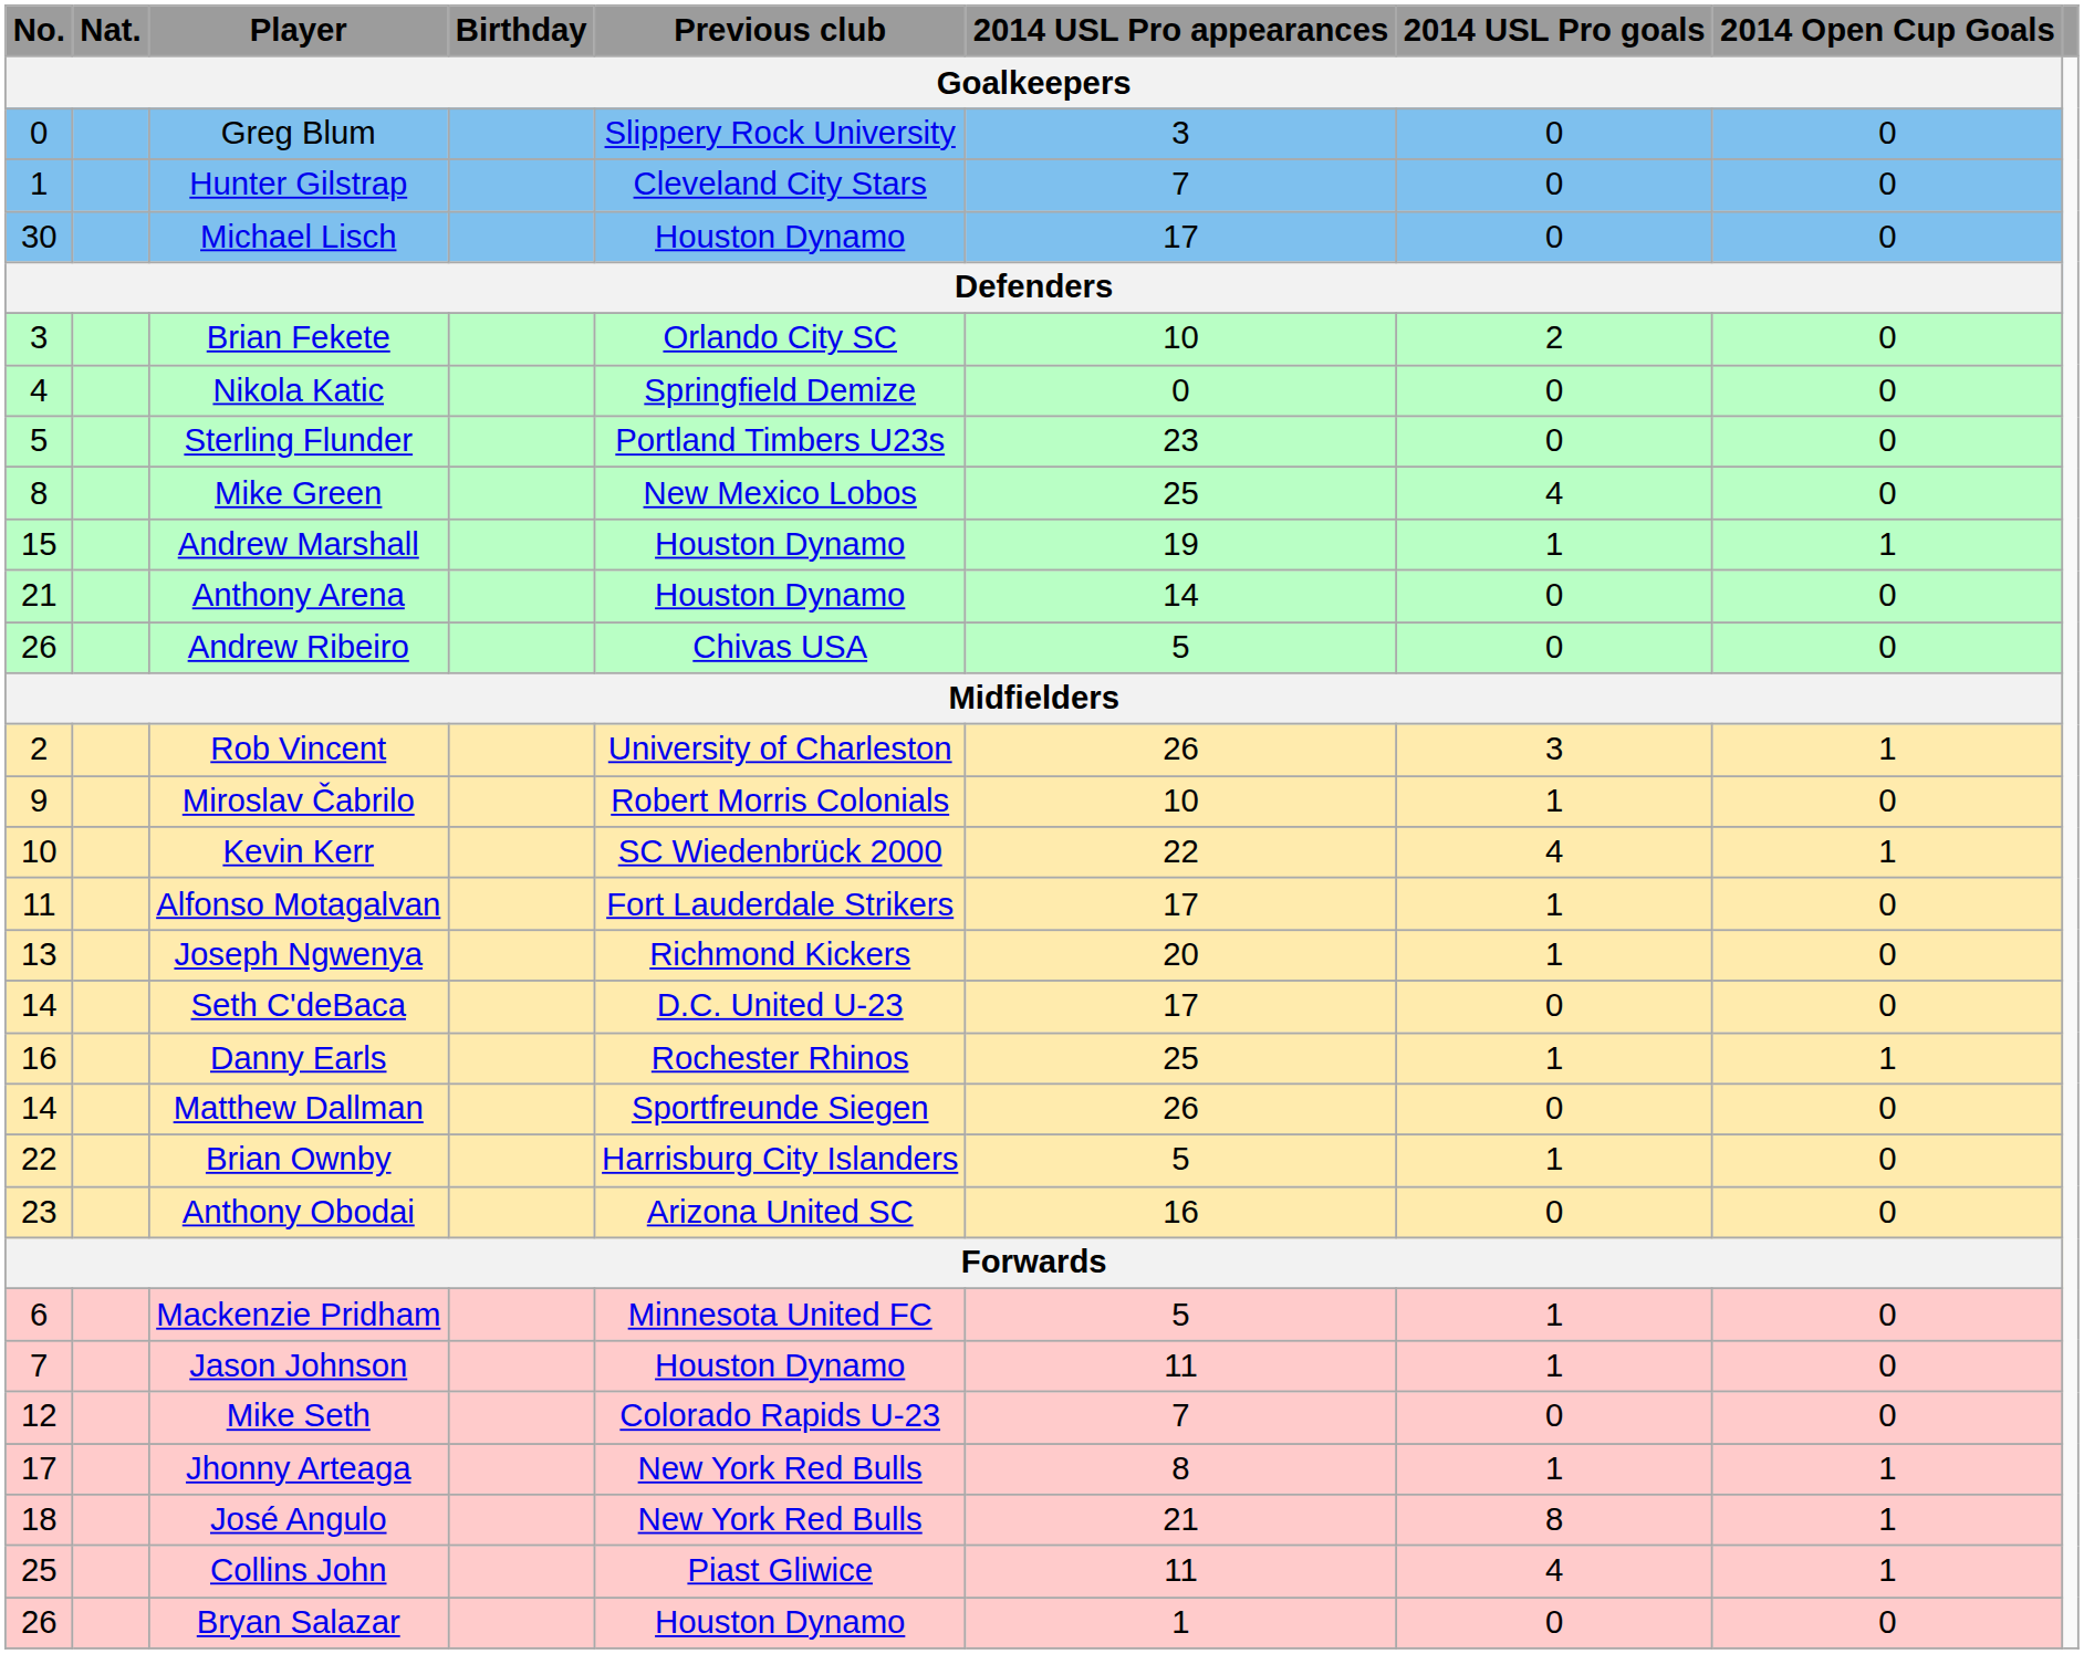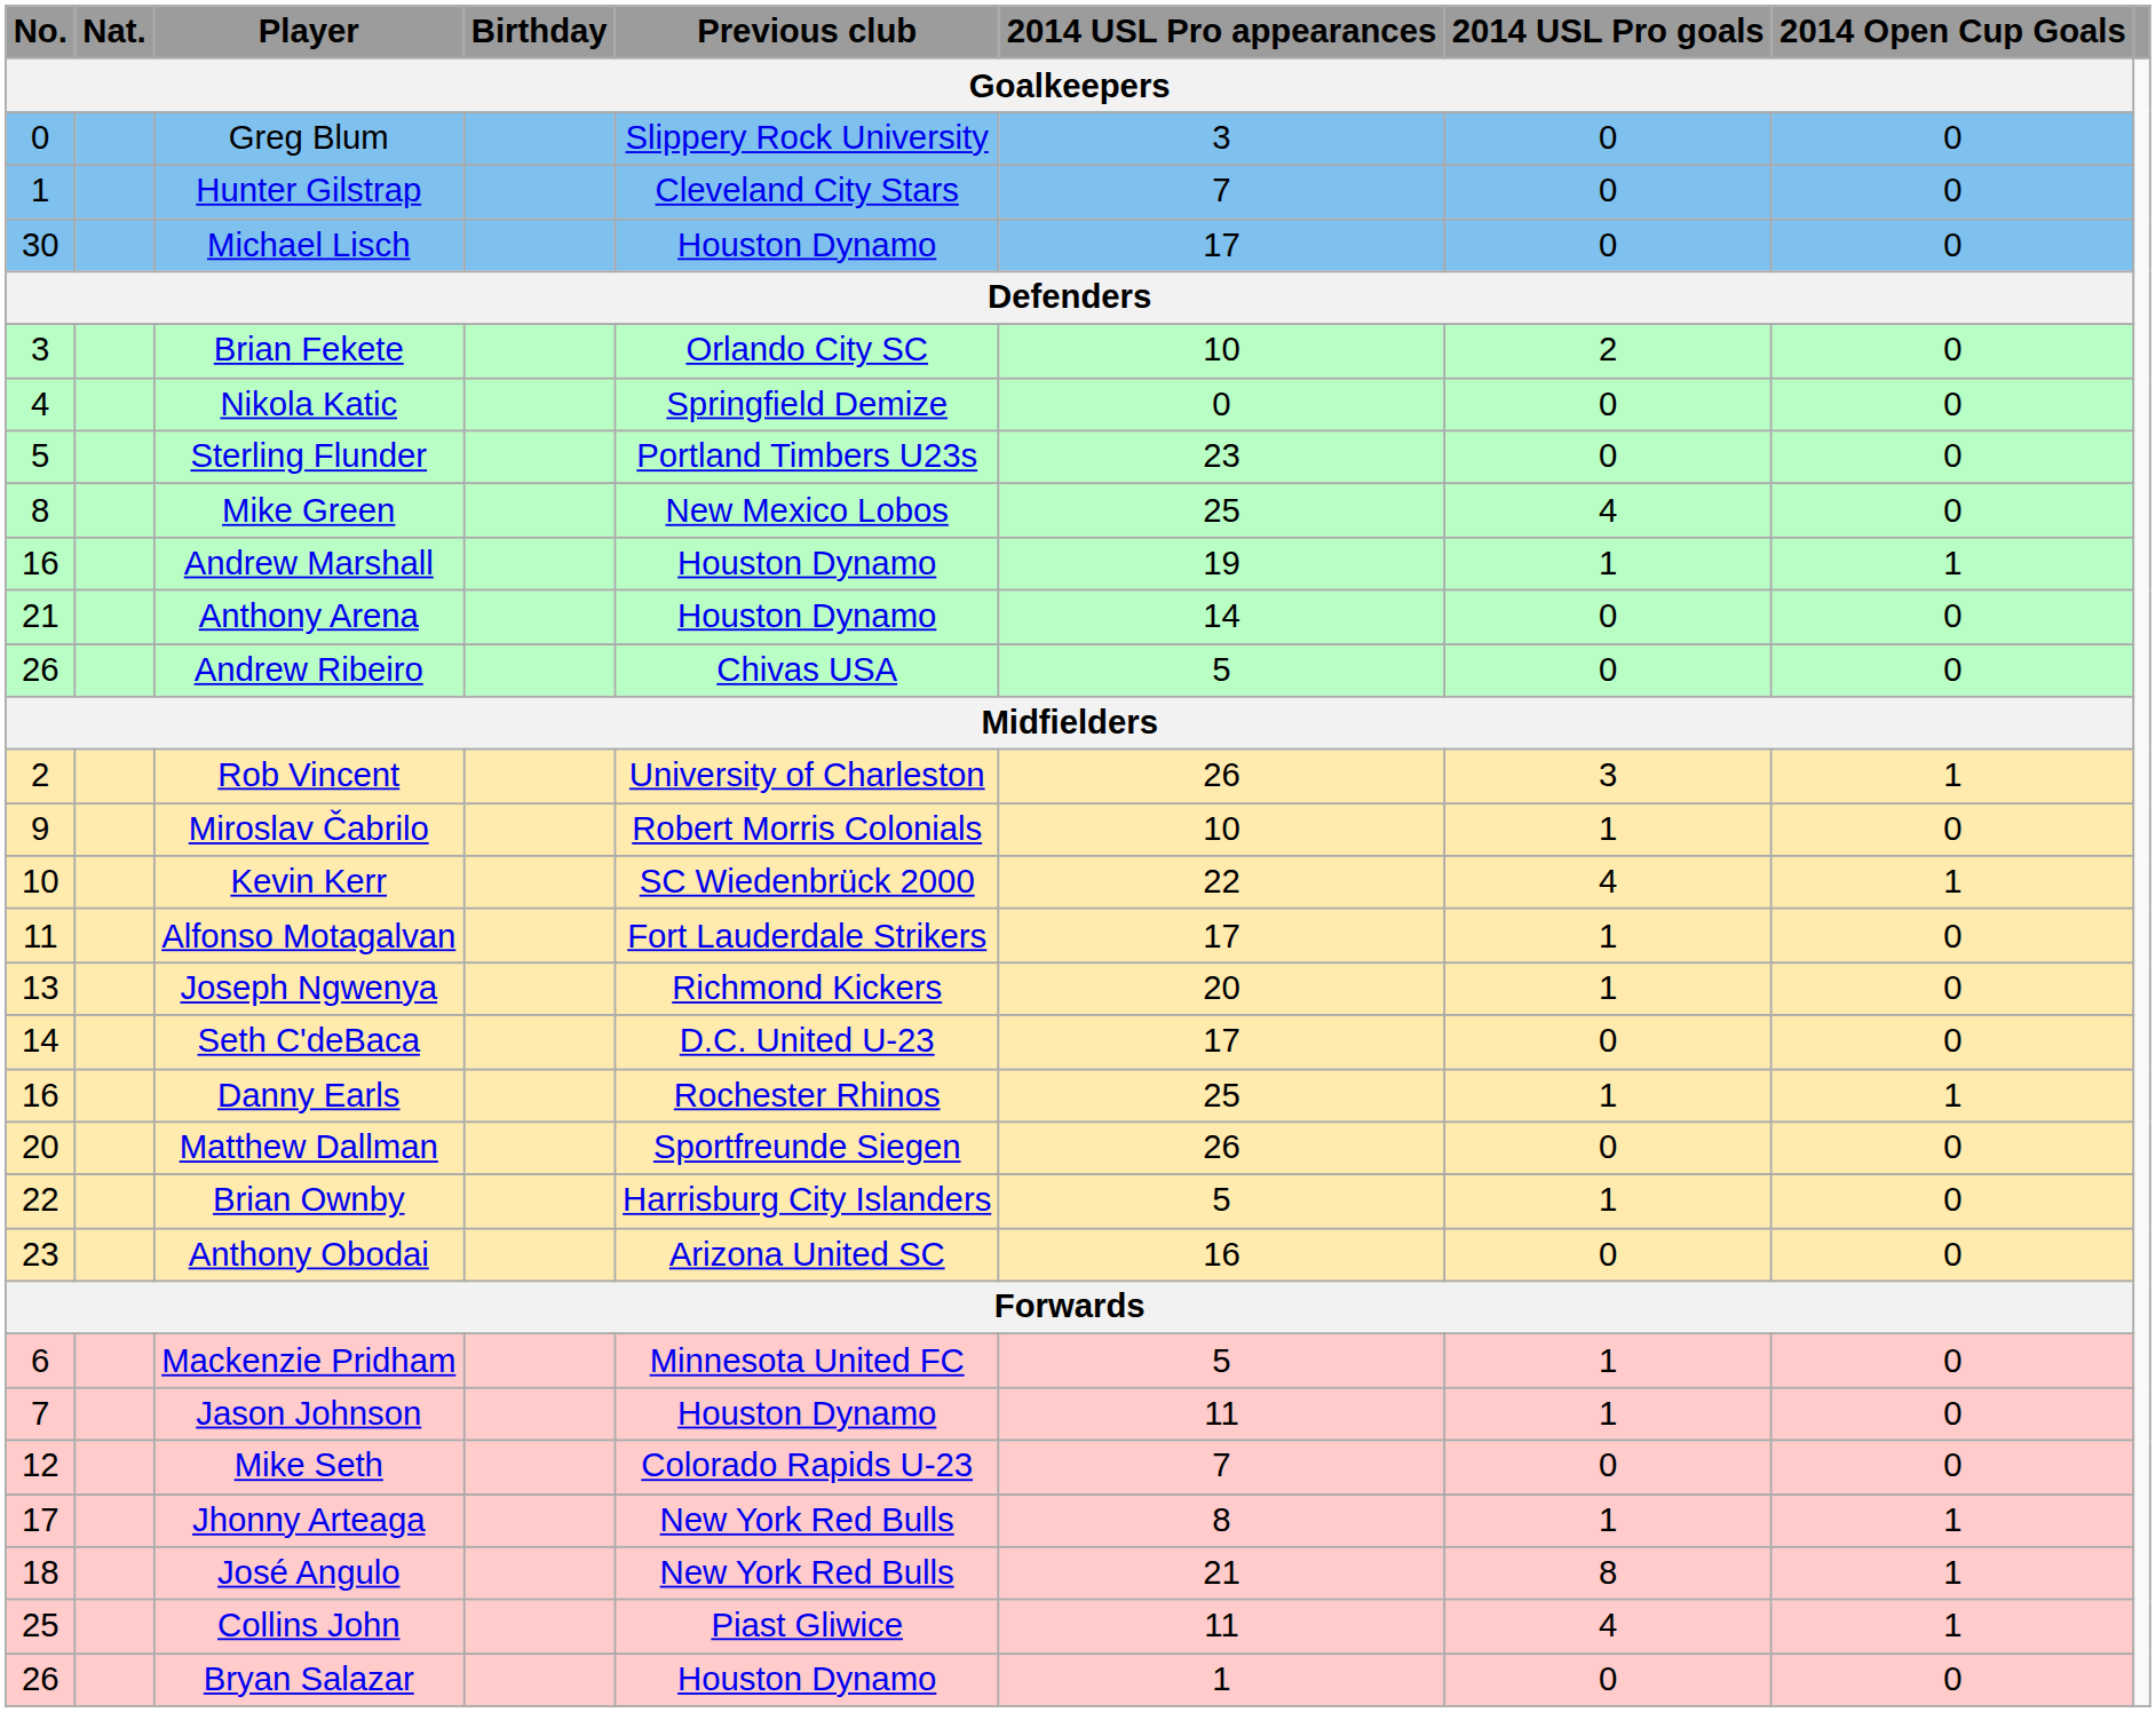Andrew Marshall | No. / Goalkeepers: 15 -> 16
Matthew Dallman | No. / Goalkeepers: 14 -> 20
